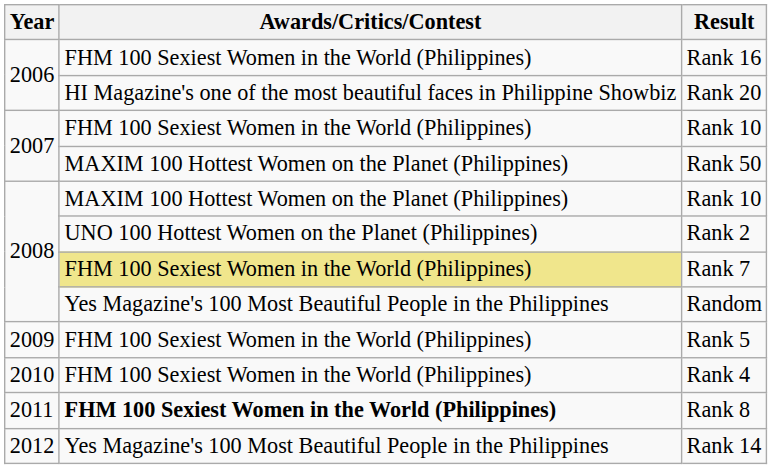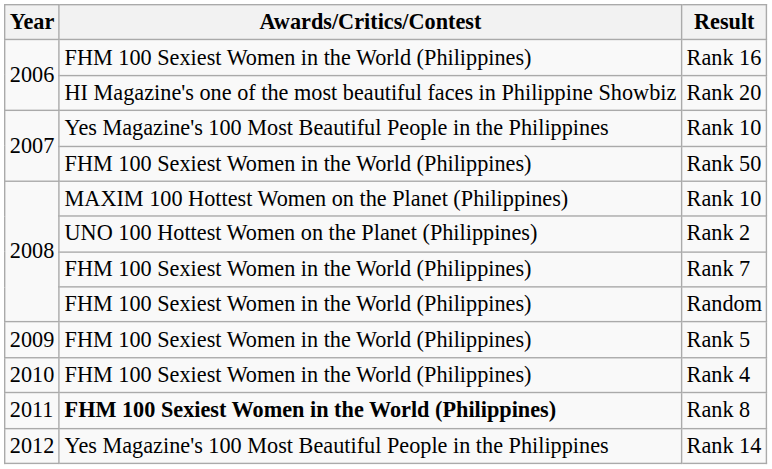2007 / Rank 10 | Awards/Critics/Contest: FHM 100 Sexiest Women in the World (Philippines) -> Yes Magazine's 100 Most Beautiful People in the Philippines
Rank 50 | Awards/Critics/Contest: MAXIM 100 Hottest Women on the Planet (Philippines) -> FHM 100 Sexiest Women in the World (Philippines)
Rank 7 | Awards/Critics/Contest: khaki background -> no background
Random | Awards/Critics/Contest: Yes Magazine's 100 Most Beautiful People in the Philippines -> FHM 100 Sexiest Women in the World (Philippines)
